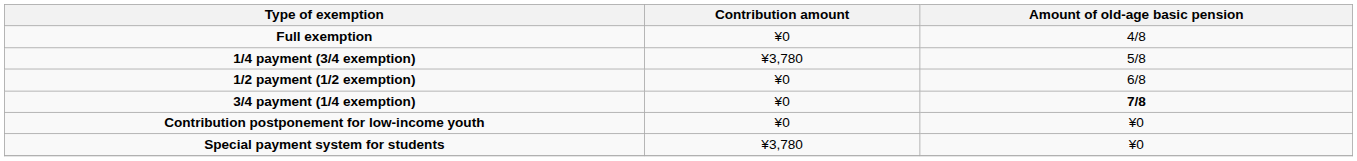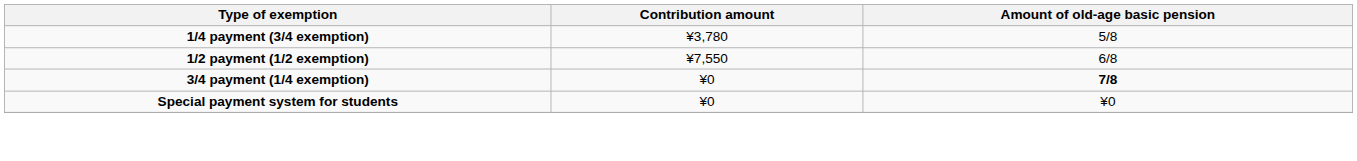- row: Full exemption | ¥0 | 4/8
1/2 payment (1/2 exemption) | Contribution amount: ¥0 -> ¥7,550
- row: Contribution postponement for low-income youth | ¥0 | ¥0
Special payment system for students | Contribution amount: ¥3,780 -> ¥0
